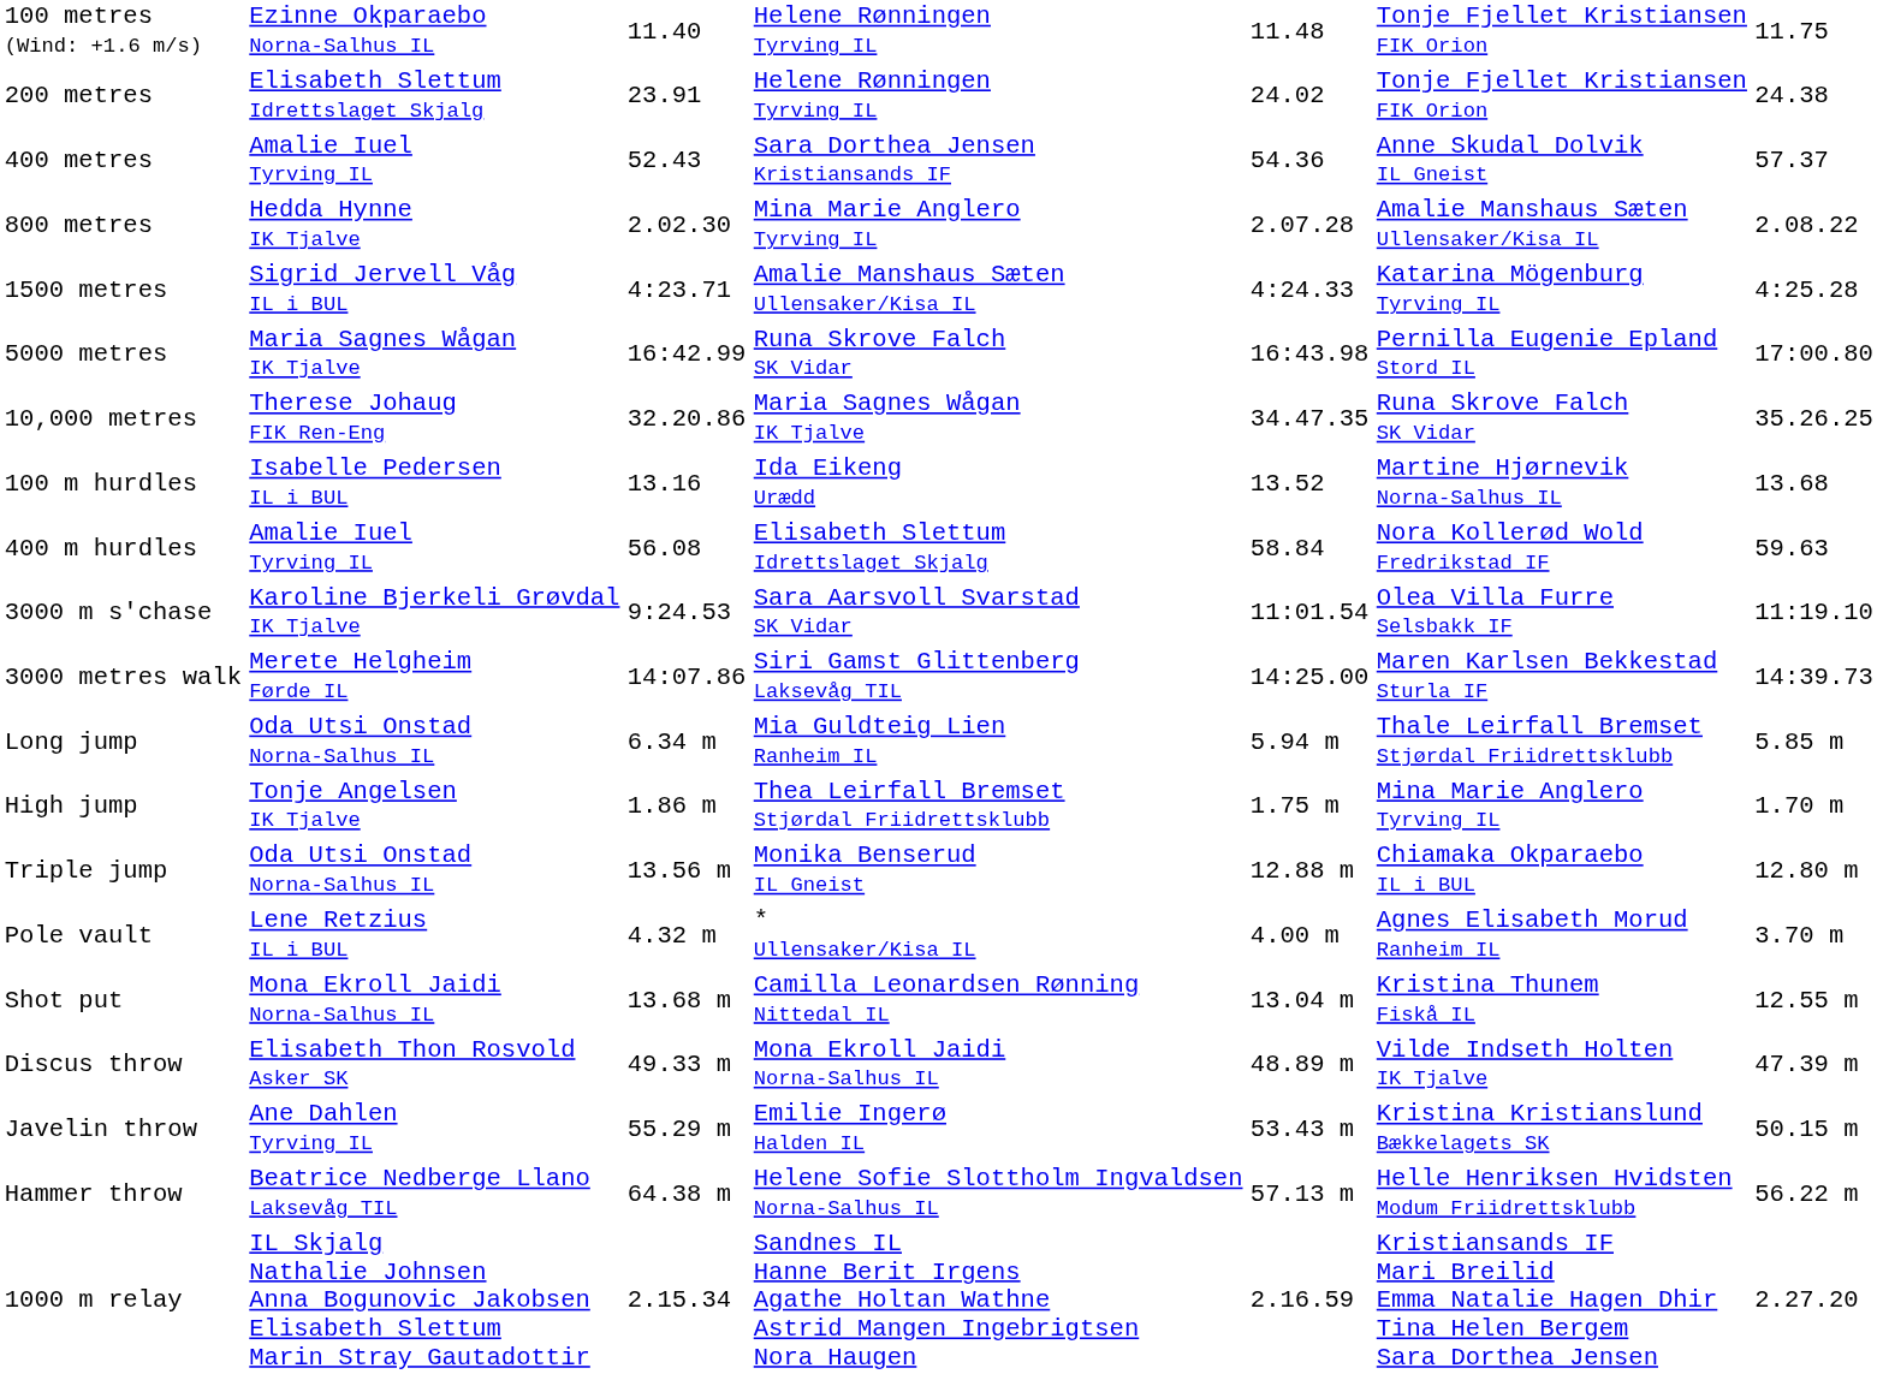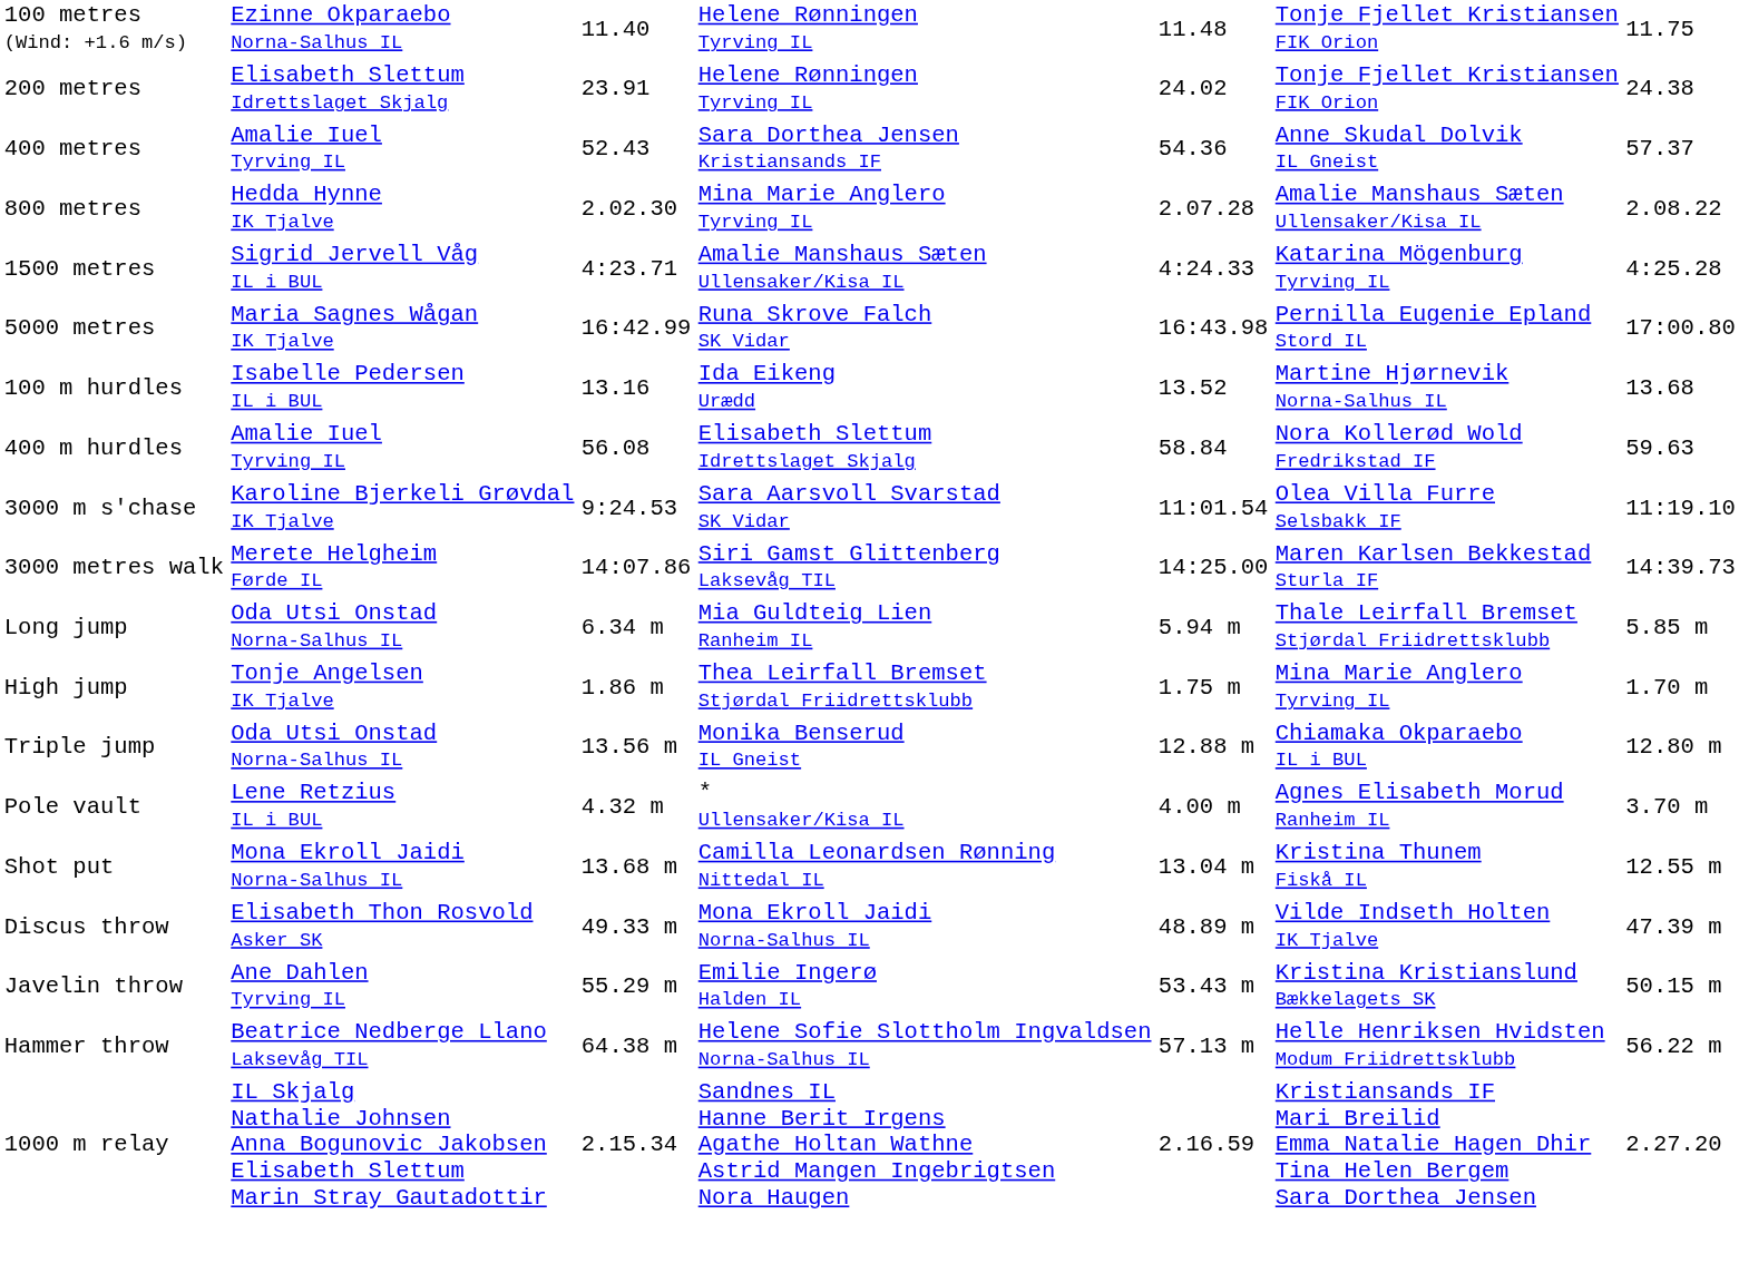- row: 10,000 metres | Therese Johaug FIK Ren-Eng | 32.20.86 | Maria Sagnes Wågan IK Tjalve | 34.47.35 | Runa Skrove Falch SK Vidar | 35.26.25
